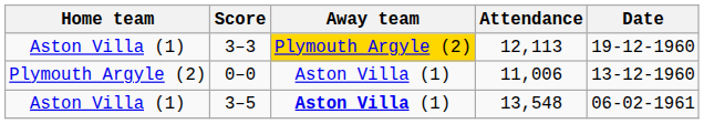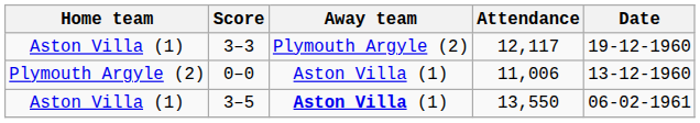3–3 | Away team: gold background -> no background
3–3 | Attendance: 12,113 -> 12,117
3–5 | Attendance: 13,548 -> 13,550
